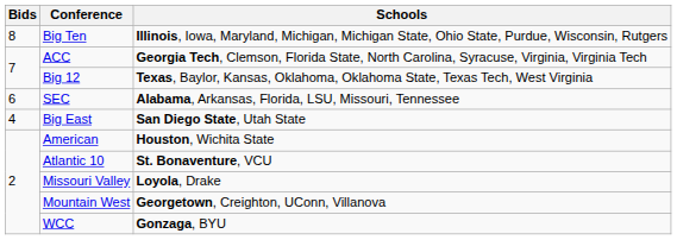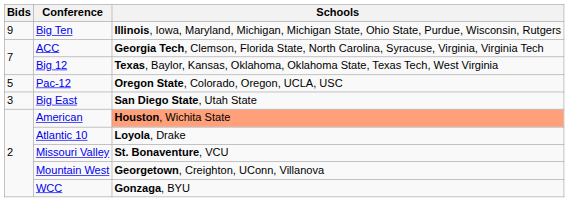Big Ten | Bids: 8 -> 9
- row: 6 | SEC | Alabama, Arkansas, Florida, LSU, Missouri, Tennessee
+ row: 5 | Pac-12 | Oregon State, Colorado, Oregon, UCLA, USC
Big East | Bids: 4 -> 3
American | Schools: no background -> lightsalmon background
Atlantic 10 | Schools: St. Bonaventure, VCU -> Loyola, Drake
Missouri Valley | Schools: Loyola, Drake -> St. Bonaventure, VCU
